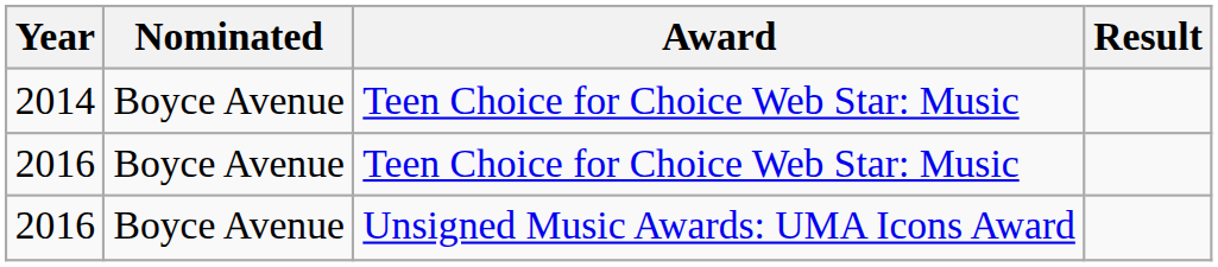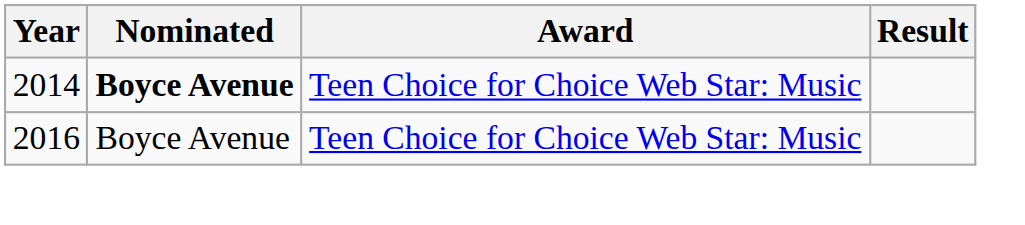2014 | Nominated: normal -> bold
- row: 2016 | Boyce Avenue | Unsigned Music Awards: UMA Icons Award
